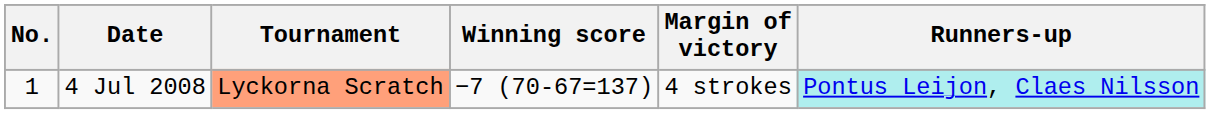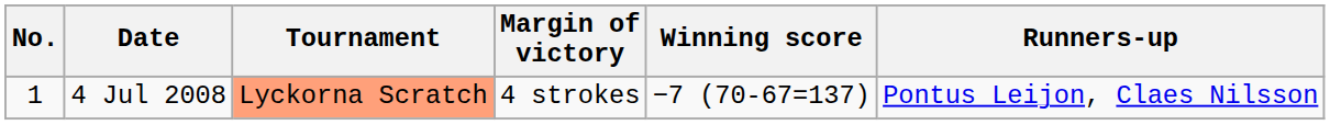columns swapped: Winning score <-> Margin of victory
4 Jul 2008 | Runners-up: paleturquoise background -> no background
